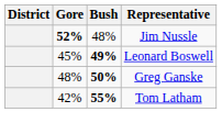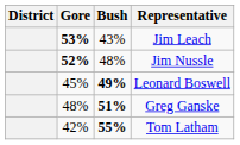+ row: 53% | 43% | Jim Leach
Greg Ganske | Bush: 50% -> 51%
